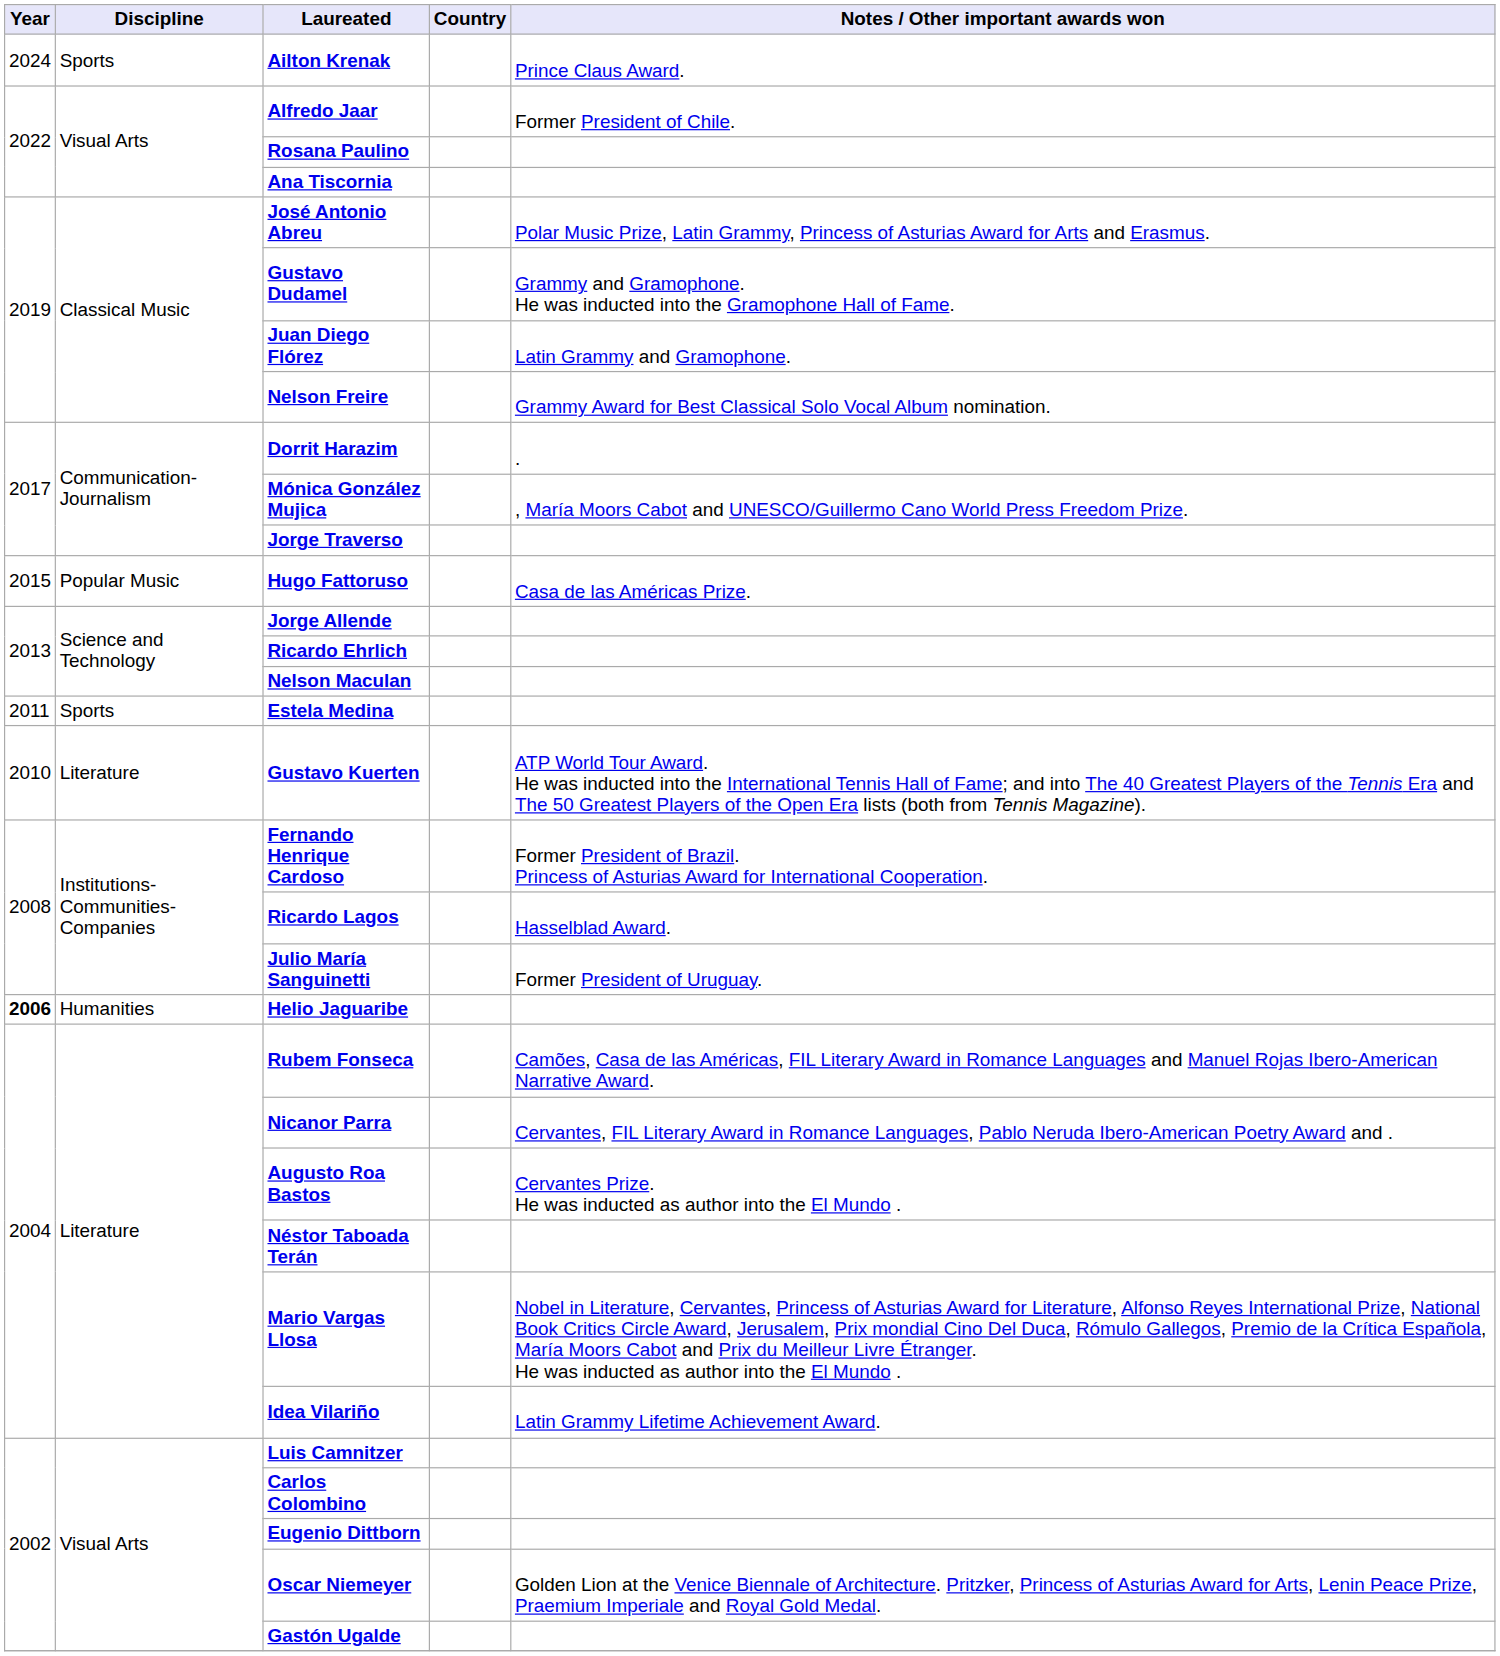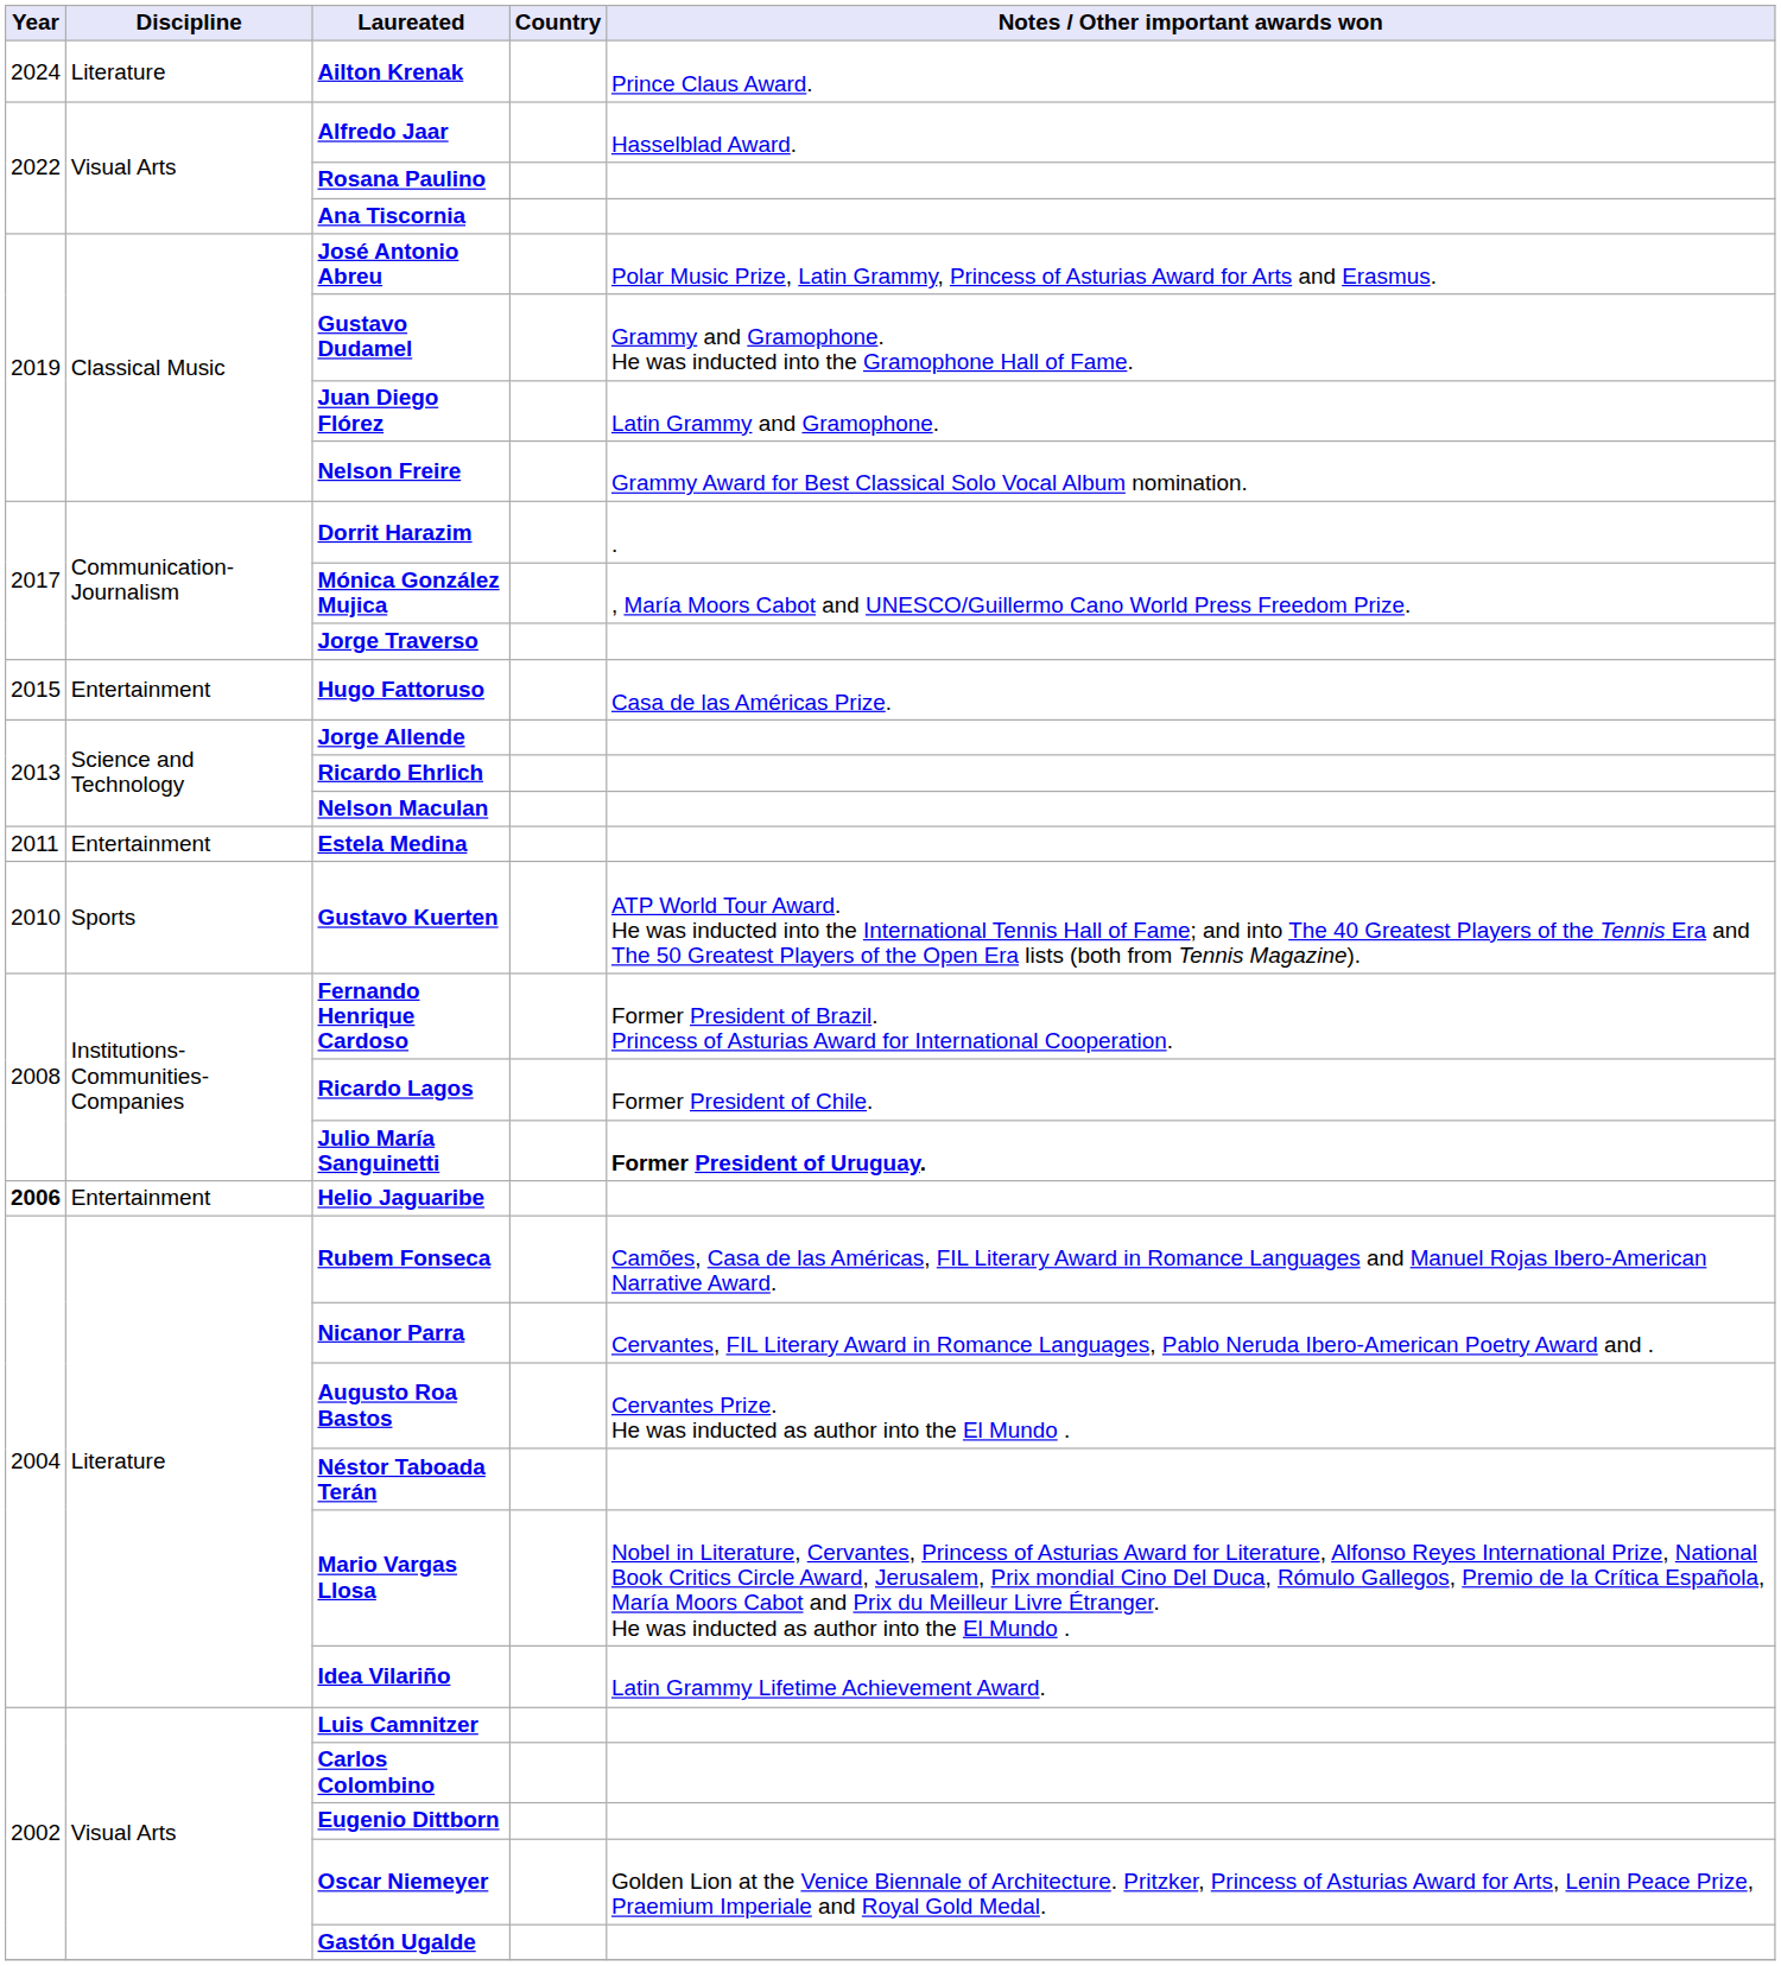Ailton Krenak | Discipline: Sports -> Literature
Alfredo Jaar | Notes / Other important awards won: Former President of Chile. -> Hasselblad Award.
Hugo Fattoruso | Discipline: Popular Music -> Entertainment
Estela Medina | Discipline: Sports -> Entertainment
Gustavo Kuerten | Discipline: Literature -> Sports
Ricardo Lagos | Notes / Other important awards won: Hasselblad Award. -> Former President of Chile.
Julio María Sanguinetti | Notes / Other important awards won: normal -> bold
Helio Jaguaribe | Discipline: Humanities -> Entertainment
